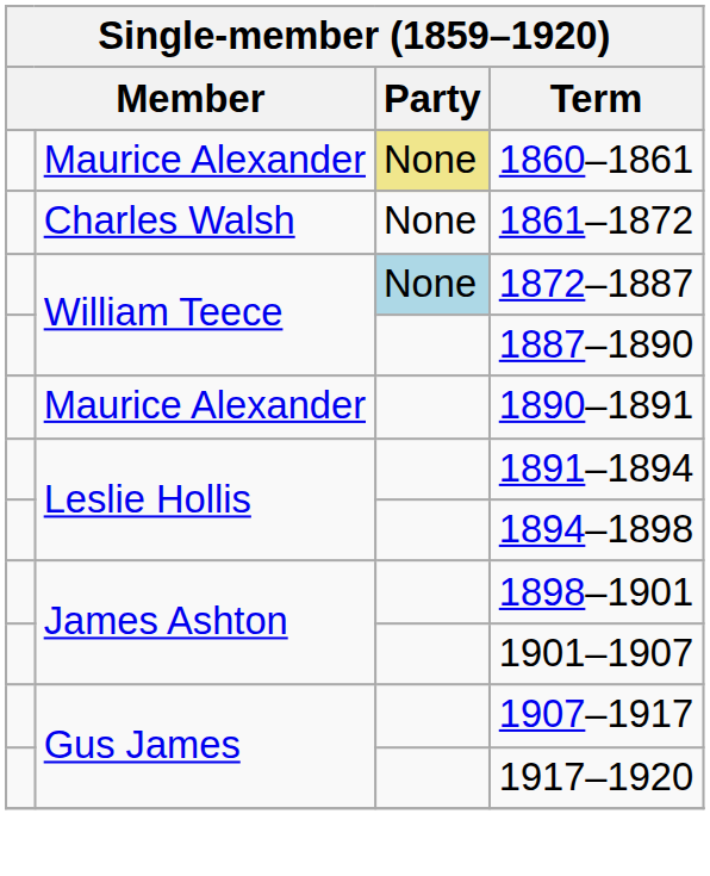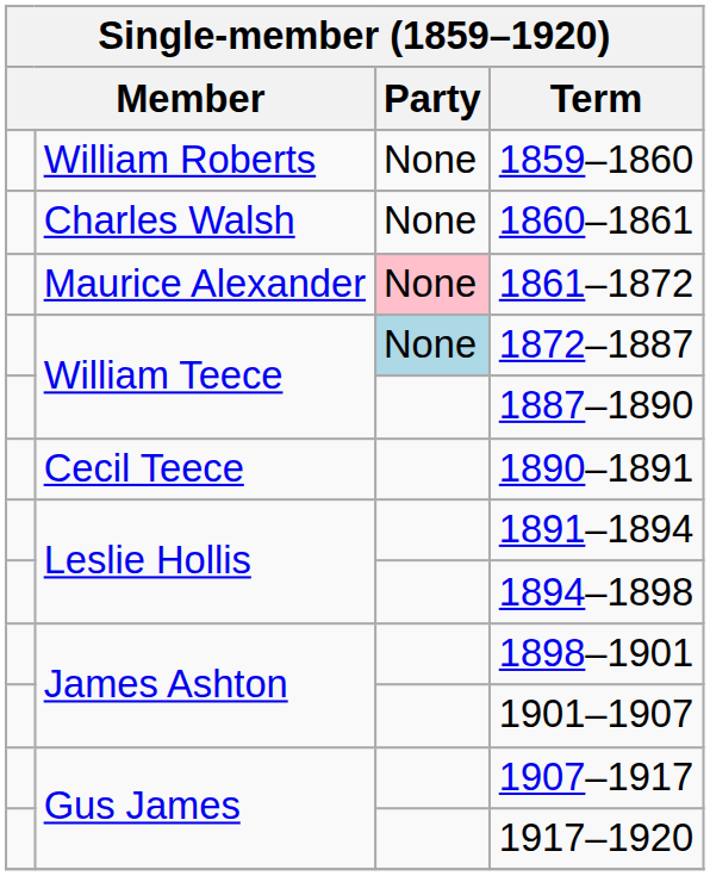+ row: William Roberts | None | 1859–1860
1860–1861 | column 2: Maurice Alexander -> Charles Walsh
1860–1861 | Party: khaki background -> no background
1861–1872 | column 2: Charles Walsh -> Maurice Alexander
1861–1872 | Party: no background -> pink background
1890–1891 | column 2: Maurice Alexander -> Cecil Teece
